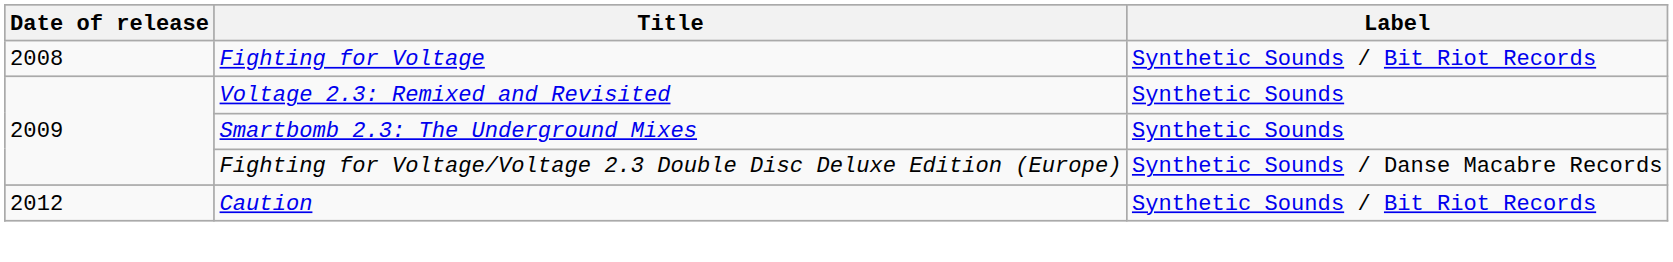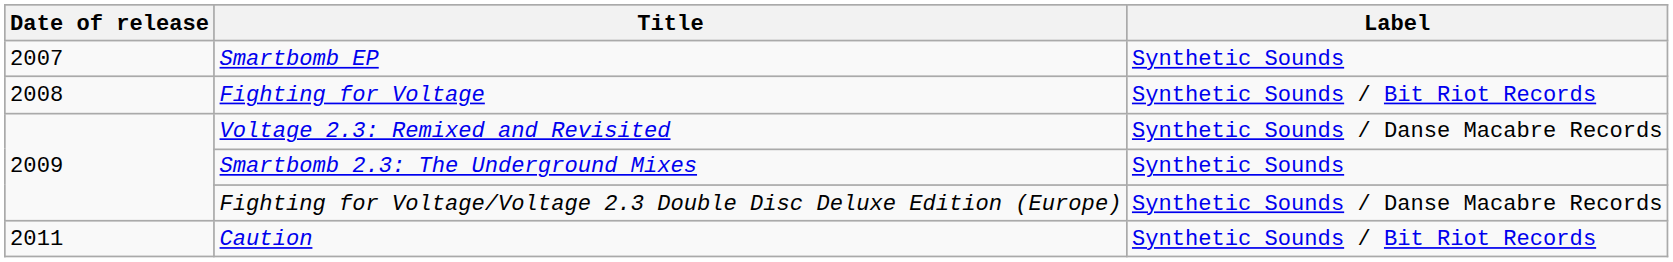+ row: 2007 | Smartbomb EP | Synthetic Sounds
Voltage 2.3: Remixed and Revisited | Label: Synthetic Sounds -> Synthetic Sounds / Danse Macabre Records
Caution | Date of release: 2012 -> 2011
